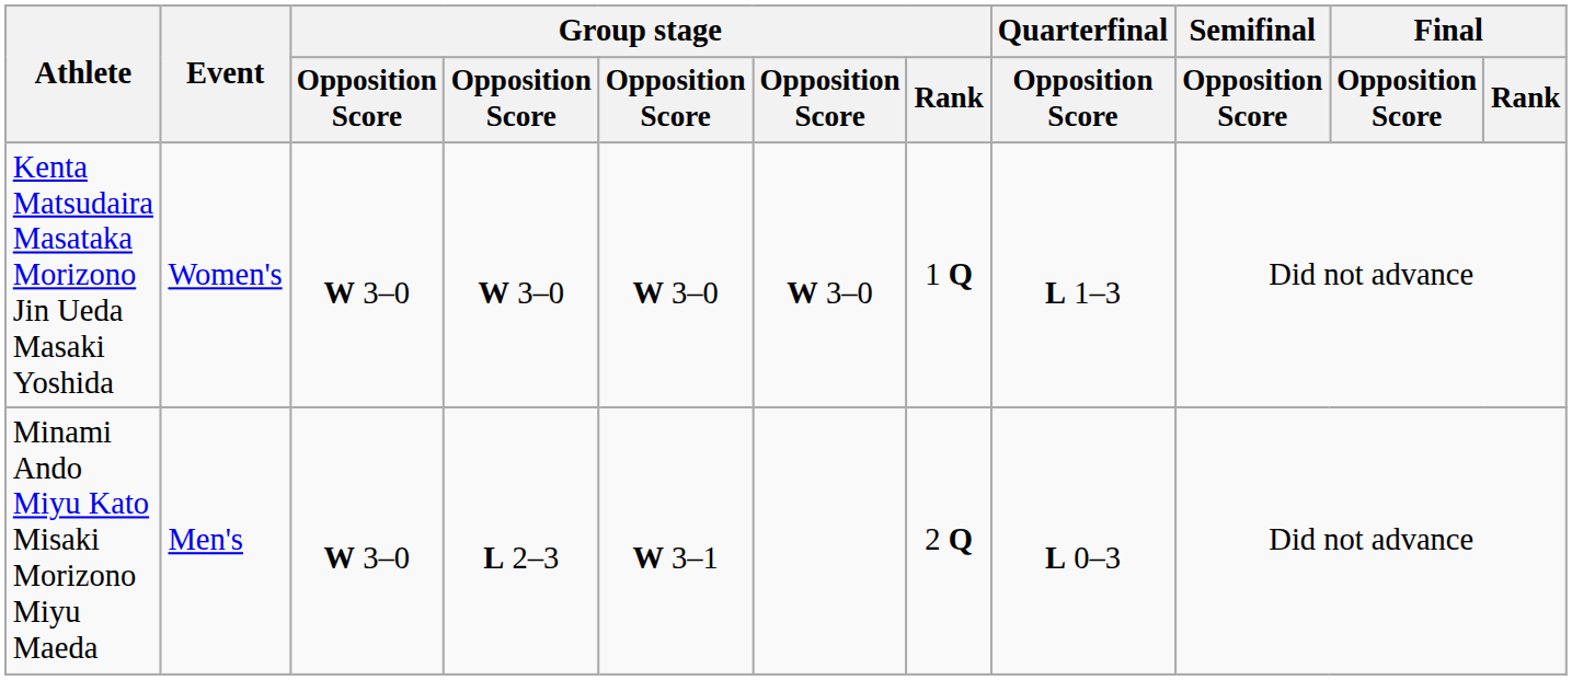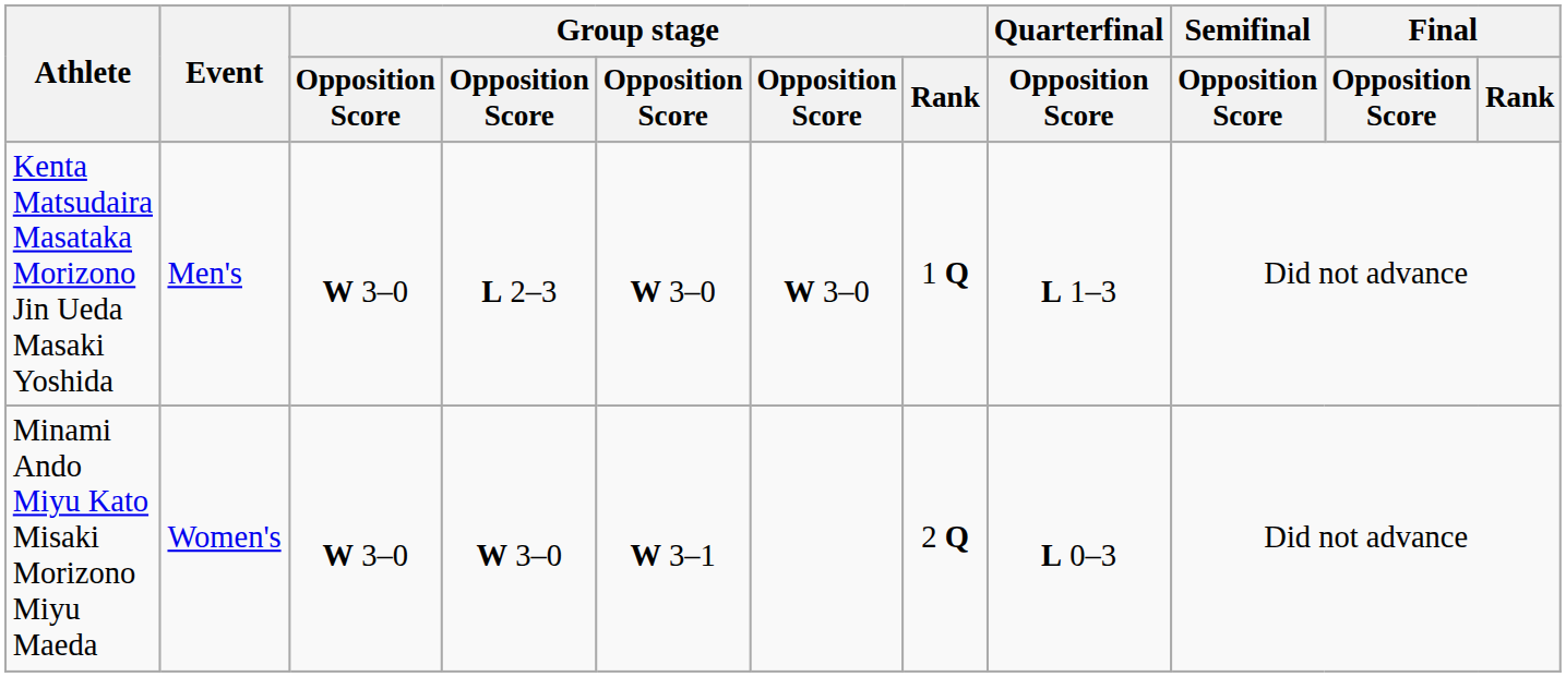Kenta Matsudaira Masataka Morizono Jin Ueda Masaki Yoshida | Event: Women's -> Men's
Kenta Matsudaira Masataka Morizono Jin Ueda Masaki Yoshida | column 4: W 3–0 -> L 2–3
Minami Ando Miyu Kato Misaki Morizono Miyu Maeda | Event: Men's -> Women's
Minami Ando Miyu Kato Misaki Morizono Miyu Maeda | column 4: L 2–3 -> W 3–0
